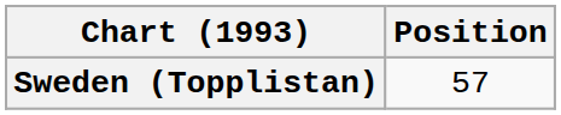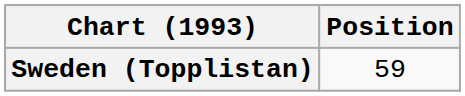Sweden (Topplistan) | Position: 57 -> 59
